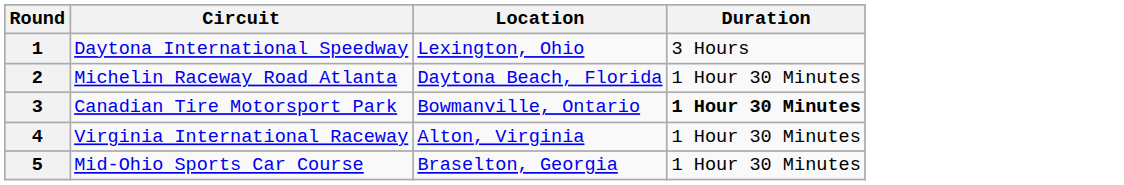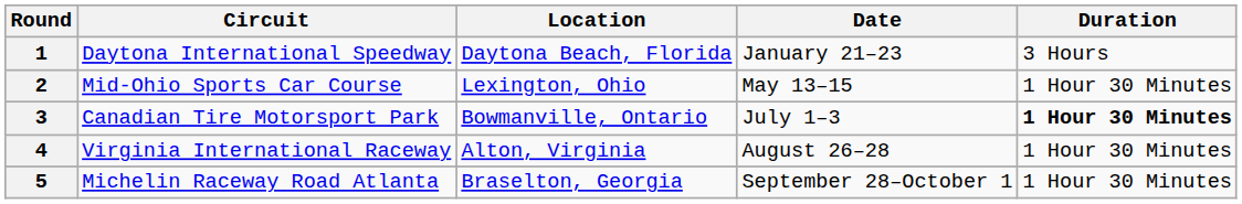+ column: Date | January 21–23 | May 13–15 | July 1–3 | August 26–28 | September 28–October 1
1 | Location: Lexington, Ohio -> Daytona Beach, Florida
2 | Circuit: Michelin Raceway Road Atlanta -> Mid-Ohio Sports Car Course
2 | Location: Daytona Beach, Florida -> Lexington, Ohio
5 | Circuit: Mid-Ohio Sports Car Course -> Michelin Raceway Road Atlanta
